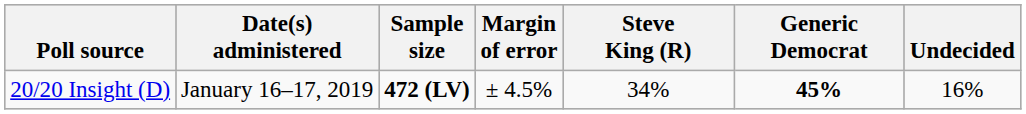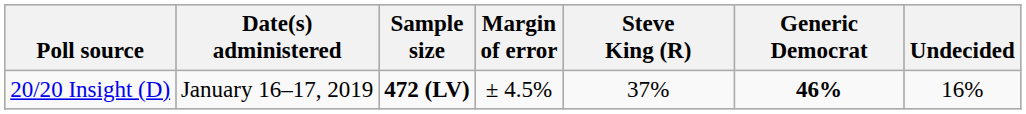20/20 Insight (D) | Steve King (R): 34% -> 37%
20/20 Insight (D) | Generic Democrat: 45% -> 46%
